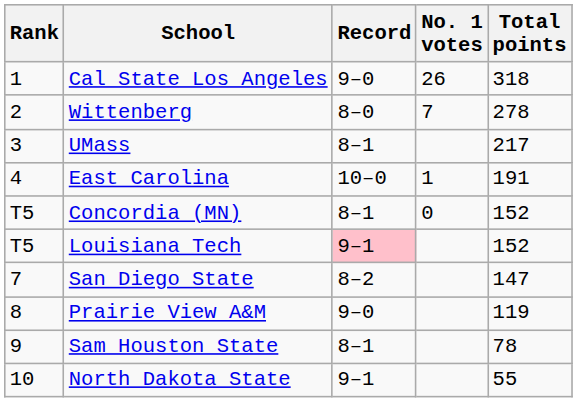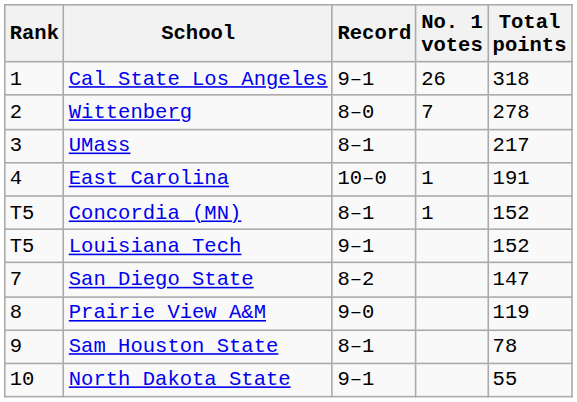Cal State Los Angeles | Record: 9–0 -> 9–1
Concordia (MN) | No. 1 votes: 0 -> 1
Louisiana Tech | Record: pink background -> no background
